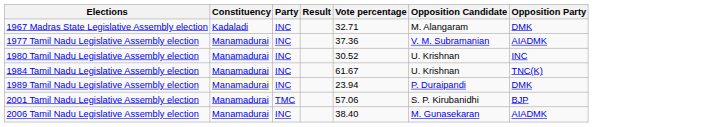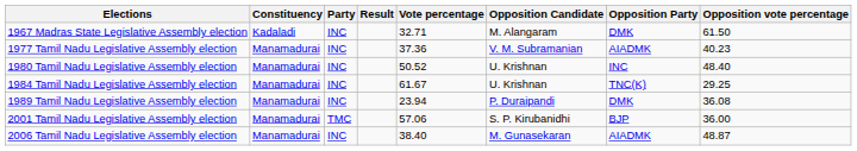+ column: Opposition vote percentage | 61.50 | 40.23 | 48.40 | 29.25 | 36.08 | 36.00 | 48.87
1980 Tamil Nadu Legislative Assembly election | Vote percentage: 30.52 -> 50.52
1989 Tamil Nadu Legislative Assembly election | Constituency: lightyellow background -> no background
